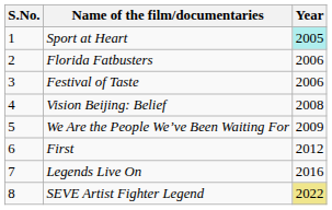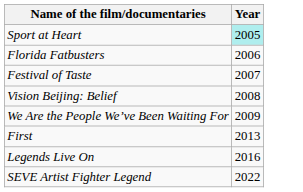- column: S.No. | 1 | 2 | 3 | 4 | 5 | 6 | 7 | 8
Festival of Taste | Year: 2006 -> 2007
First | Year: 2012 -> 2013
SEVE Artist Fighter Legend | Year: khaki background -> no background
